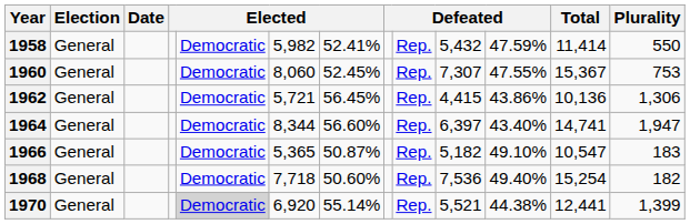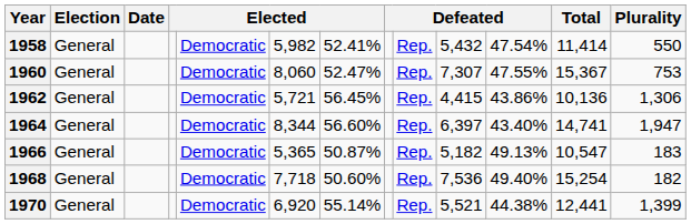1958 | column 11: 47.59% -> 47.54%
1960 | column 7: 52.45% -> 52.47%
1966 | column 11: 49.10% -> 49.13%
1970 | column 5: lightgrey background -> no background
